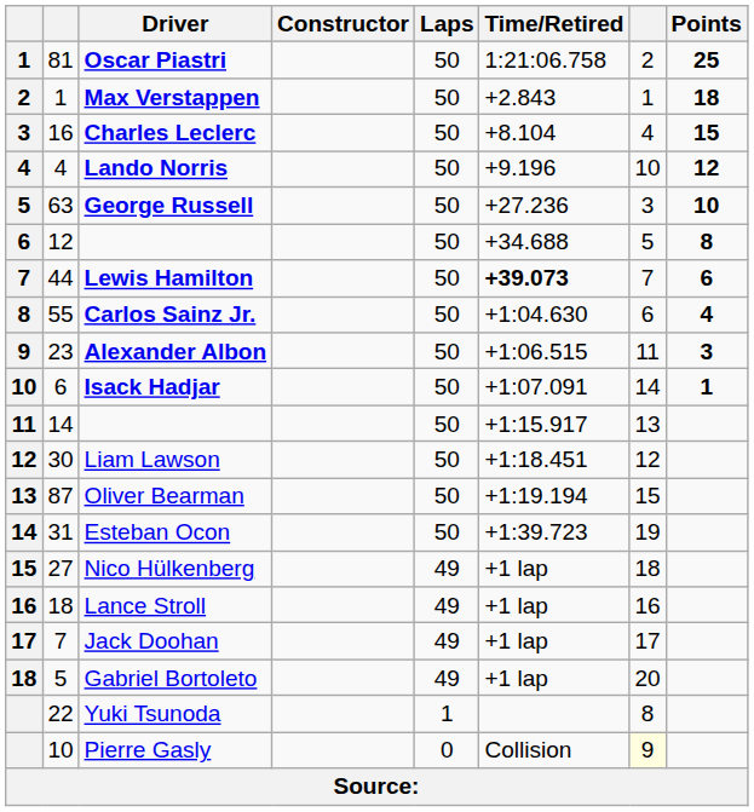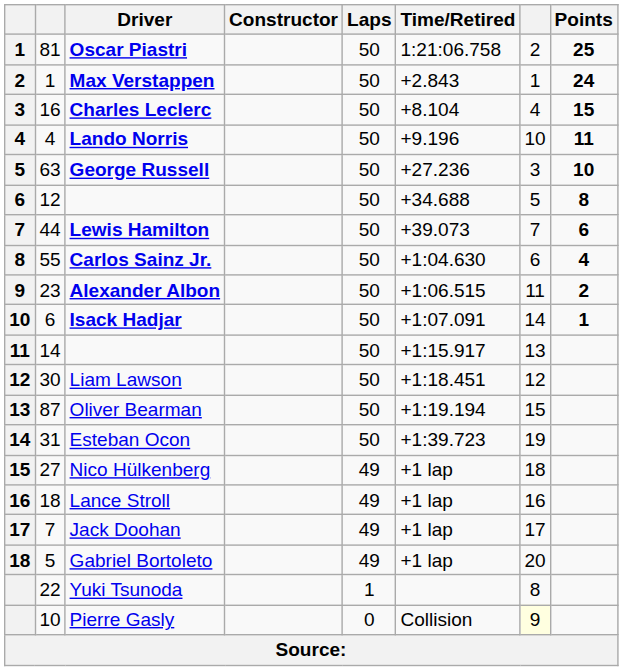Max Verstappen | Points: 18 -> 24
Lando Norris | Points: 12 -> 11
Lewis Hamilton | Time/Retired: bold -> normal
Alexander Albon | Points: 3 -> 2
